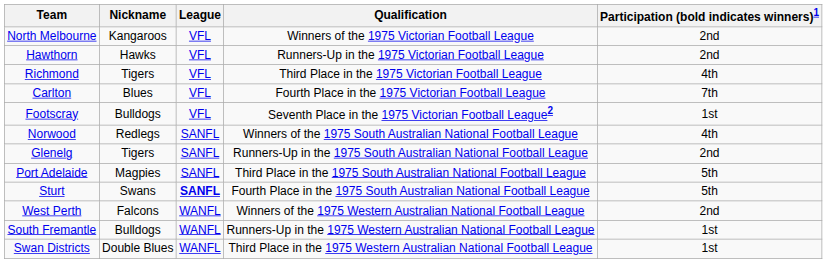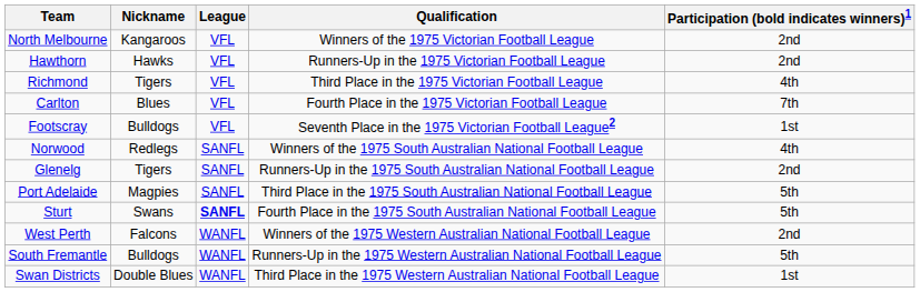South Fremantle | Participation (bold indicates winners)1: 1st -> 5th
